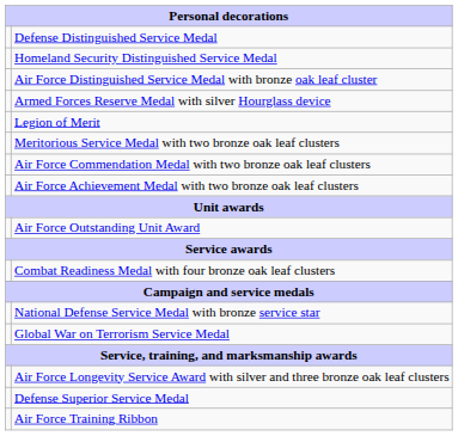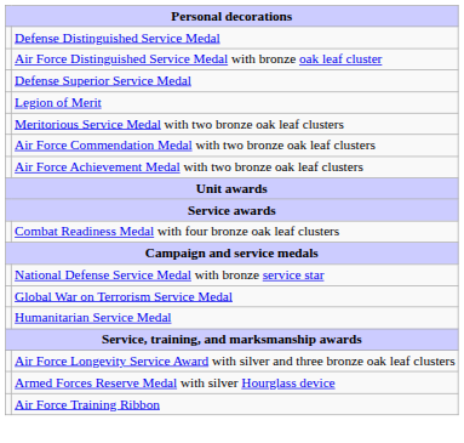- row: Homeland Security Distinguished Service Medal
rows swapped: Defense Superior Service Medal <-> Armed Forces Reserve Medal with silver Hourglass device
- row: Air Force Outstanding Unit Award
+ row: Humanitarian Service Medal
